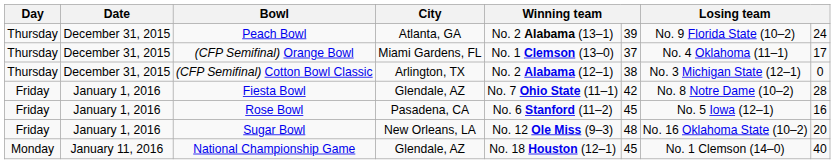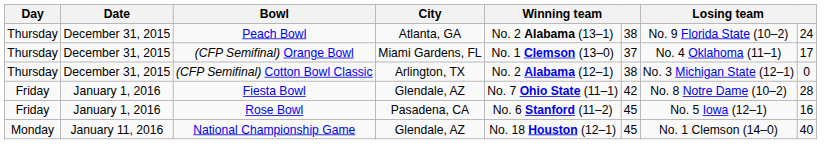Peach Bowl | column 6: 39 -> 38
- row: Friday | January 1, 2016 | Sugar Bowl | New Orleans, LA | No. 12 Ole Miss (9–3) | 48 | No. 16 Oklahoma State (10–2) | 20
